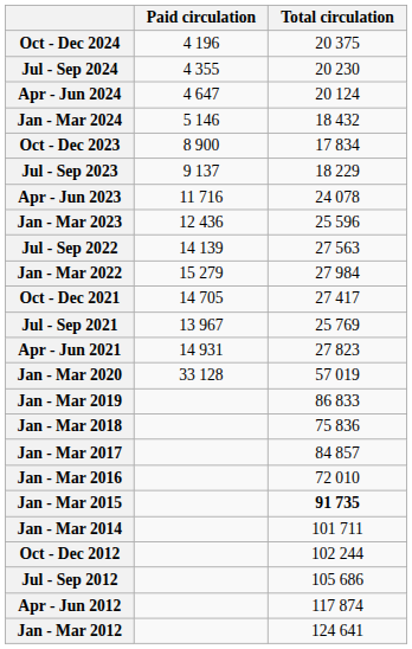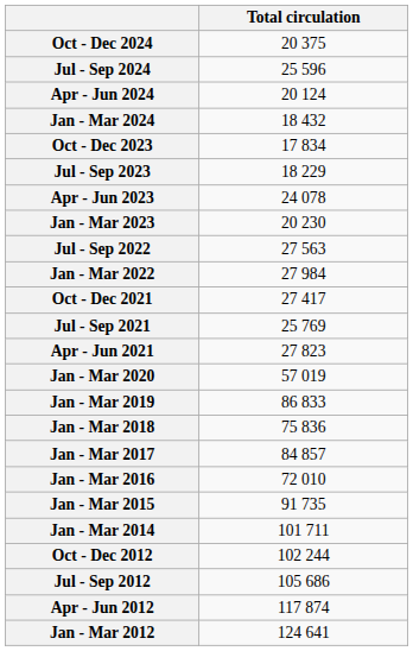- column: Paid circulation | 4 196 | 4 355 | 4 647 | 5 146 | 8 900 | 9 137 | 11 716 | 12 436 | 14 139 | 15 279 | 14 705 | 13 967 | 14 931 | 33 128
Jul - Sep 2024 | Total circulation: 20 230 -> 25 596
Jan - Mar 2023 | Total circulation: 25 596 -> 20 230
Jan - Mar 2015 | Total circulation: bold -> normal
